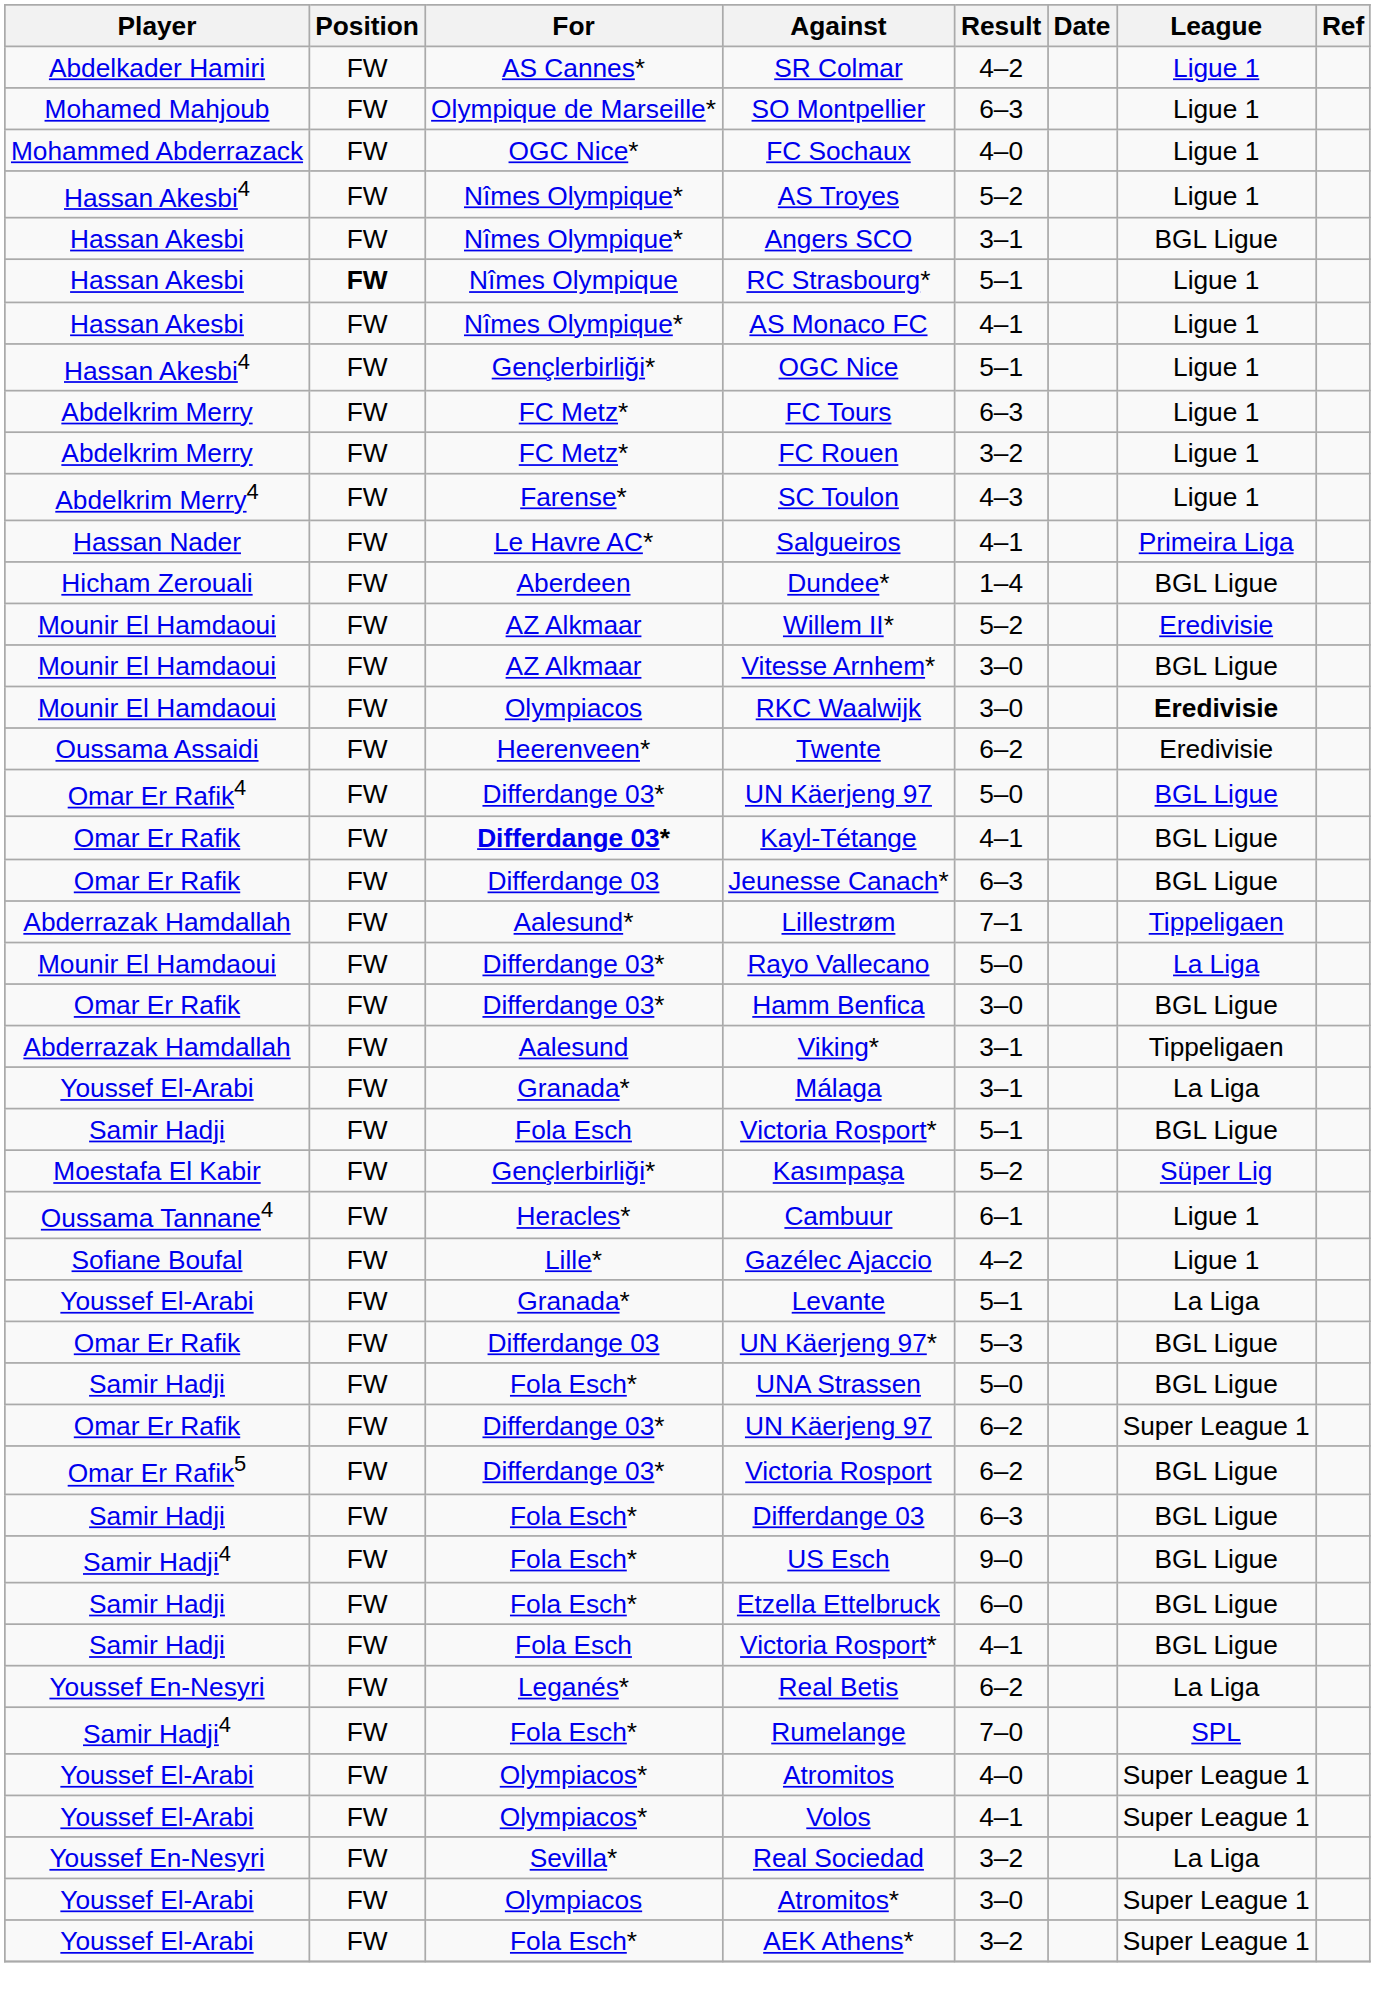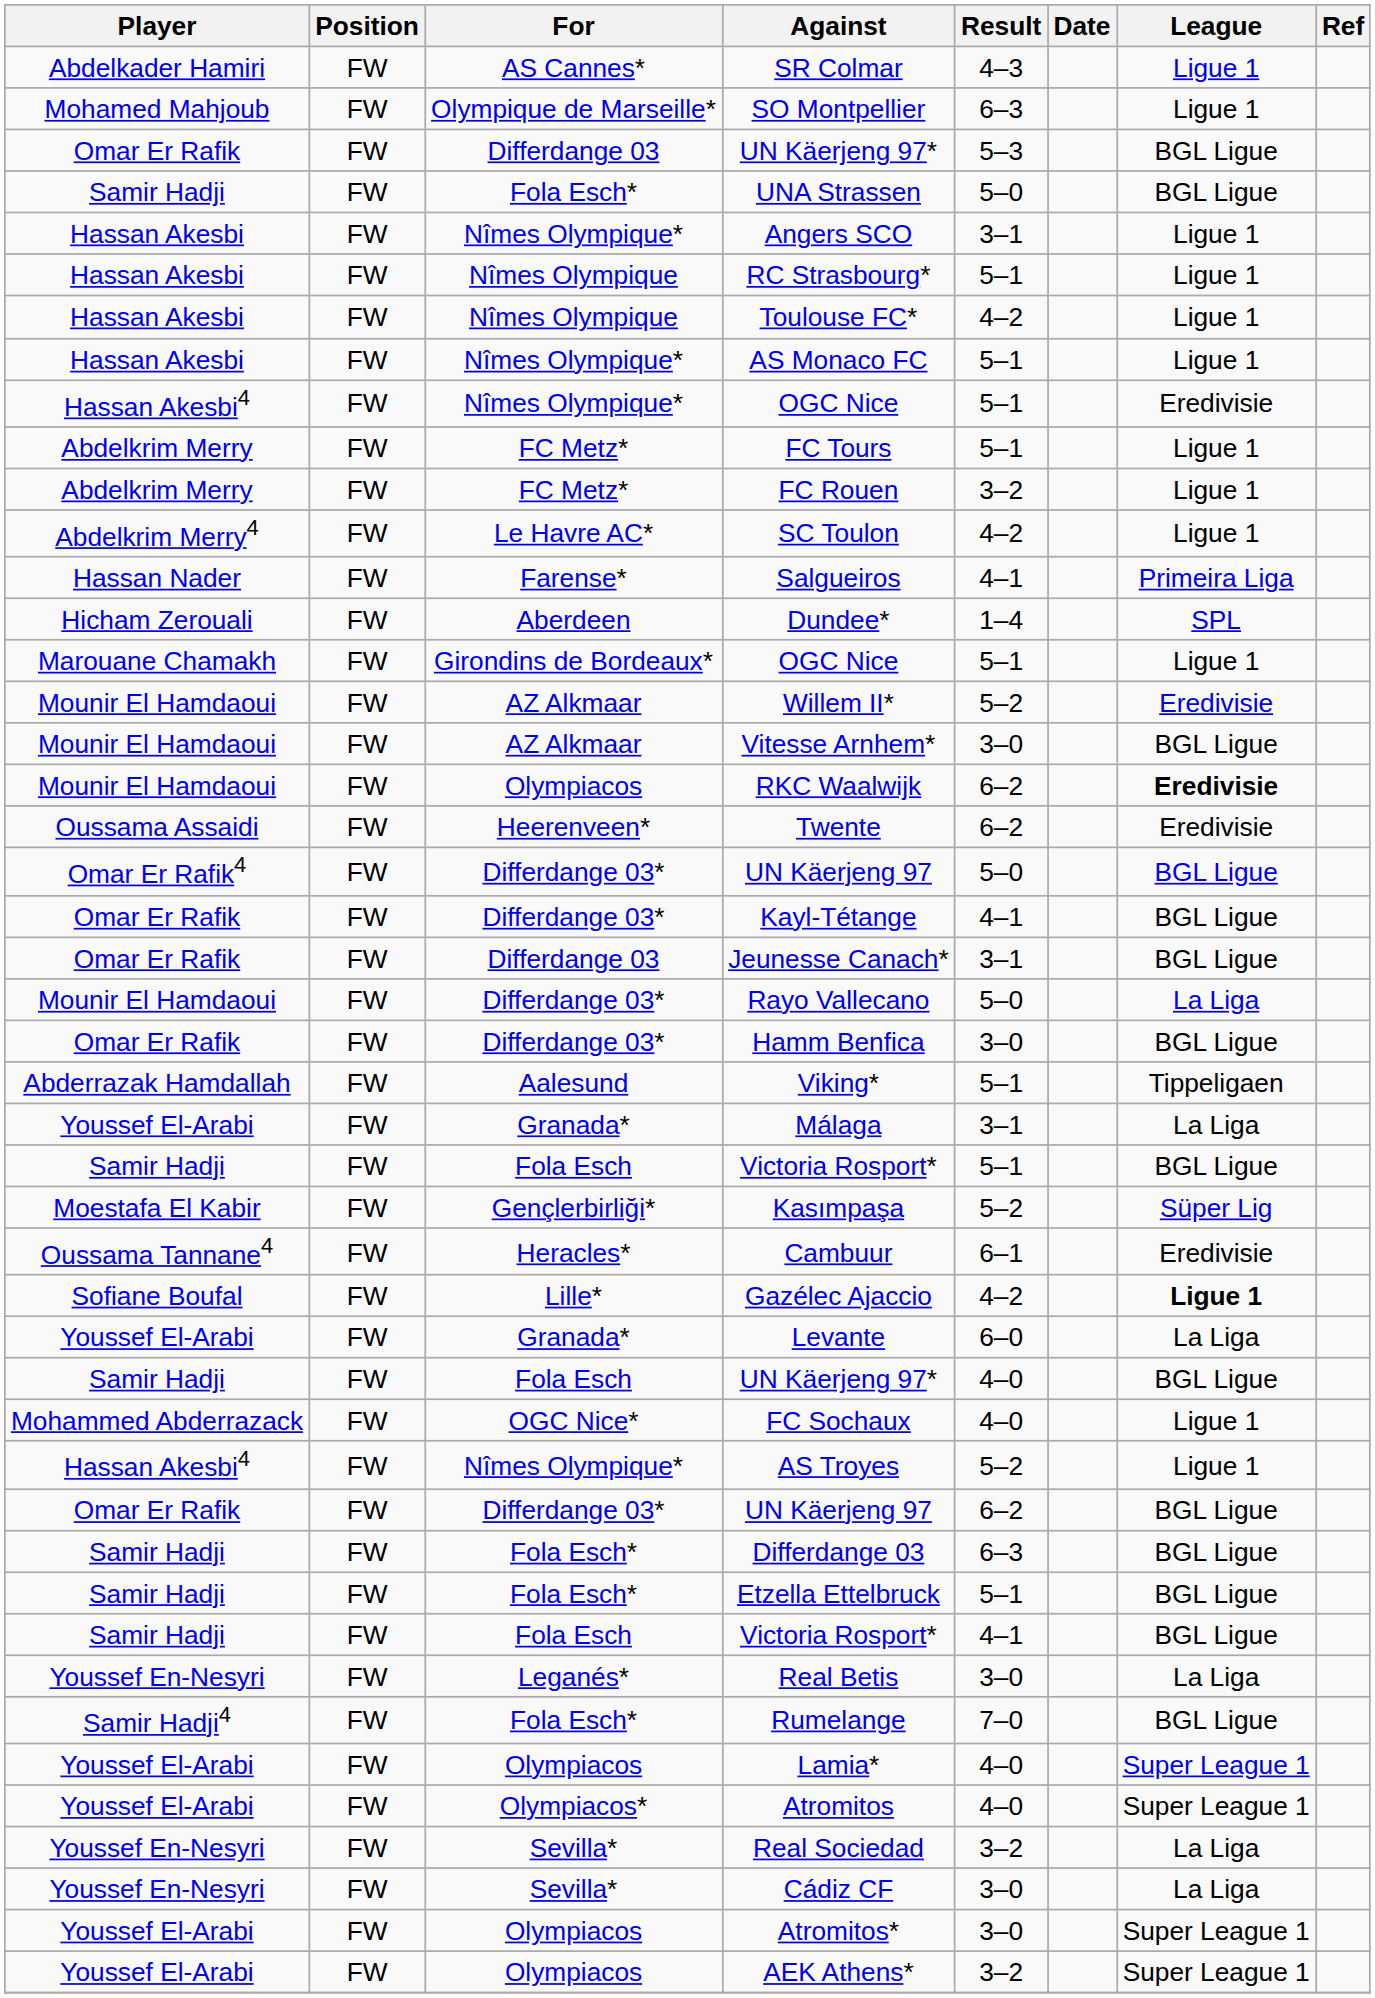SR Colmar | Result: 4–2 -> 4–3
rows swapped: FC Sochaux <-> Omar Er Rafik / UN Käerjeng 97*
rows swapped: AS Troyes <-> UNA Strassen
Angers SCO | League: BGL Ligue -> Ligue 1
RC Strasbourg* | Position: bold -> normal
+ row: Hassan Akesbi | FW | Nîmes Olympique | Toulouse FC* | 4–2 | Ligue 1
AS Monaco FC | Result: 4–1 -> 5–1
Hassan Akesbi4 / OGC Nice | For: Gençlerbirliği* -> Nîmes Olympique*
Hassan Akesbi4 / OGC Nice | League: Ligue 1 -> Eredivisie
FC Tours | Result: 6–3 -> 5–1
SC Toulon | For: Farense* -> Le Havre AC*
SC Toulon | Result: 4–3 -> 4–2
Salgueiros | For: Le Havre AC* -> Farense*
Dundee* | League: BGL Ligue -> SPL
+ row: Marouane Chamakh | FW | Girondins de Bordeaux* | OGC Nice | 5–1 | Ligue 1
RKC Waalwijk | Result: 3–0 -> 6–2
Kayl-Tétange | For: bold -> normal
Jeunesse Canach* | Result: 6–3 -> 3–1
- row: Abderrazak Hamdallah | FW | Aalesund* | Lillestrøm | 7–1 | Tippeligaen
Viking* | Result: 3–1 -> 5–1
Cambuur | League: Ligue 1 -> Eredivisie
Gazélec Ajaccio | League: normal -> bold
Levante | Result: 5–1 -> 6–0
+ row: Samir Hadji | FW | Fola Esch | UN Käerjeng 97* | 4–0 | BGL Ligue
Omar Er Rafik / UN Käerjeng 97 | League: Super League 1 -> BGL Ligue
- row: Omar Er Rafik5 | FW | Differdange 03* | Victoria Rosport | 6–2 | BGL Ligue
- row: Samir Hadji4 | FW | Fola Esch* | US Esch | 9–0 | BGL Ligue
Etzella Ettelbruck | Result: 6–0 -> 5–1
Real Betis | Result: 6–2 -> 3–0
Rumelange | League: SPL -> BGL Ligue
+ row: Youssef El-Arabi | FW | Olympiacos | Lamia* | 4–0 | Super League 1
- row: Youssef El-Arabi | FW | Olympiacos* | Volos | 4–1 | Super League 1
+ row: Youssef En-Nesyri | FW | Sevilla* | Cádiz CF | 3–0 | La Liga
AEK Athens* | For: Fola Esch* -> Olympiacos
